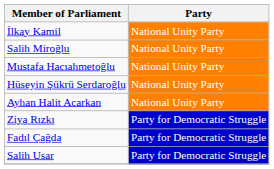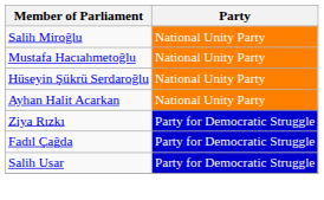- row: İlkay Kamil | National Unity Party
